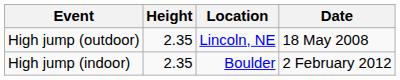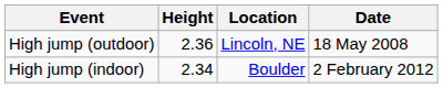High jump (outdoor) | Height: 2.35 -> 2.36
High jump (indoor) | Height: 2.35 -> 2.34
